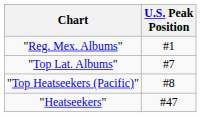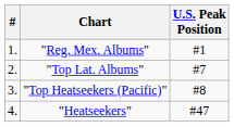+ column: # | 1. | 2. | 3. | 4.
